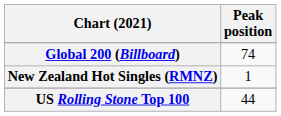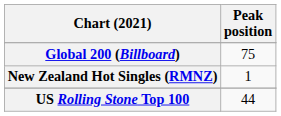Global 200 (Billboard) | Peak position: 74 -> 75
